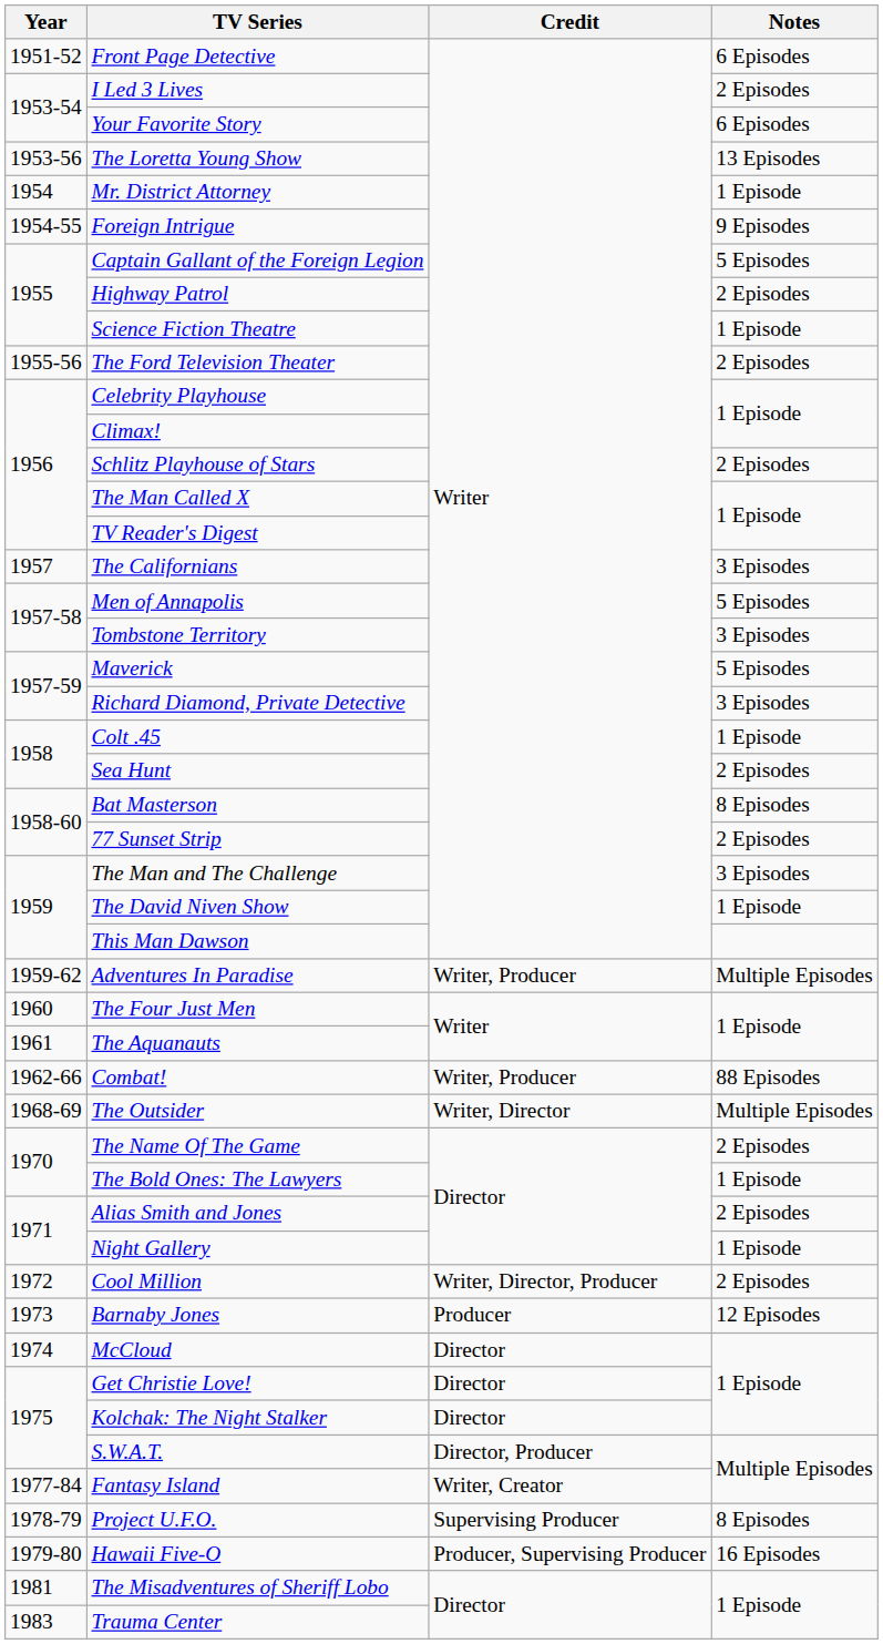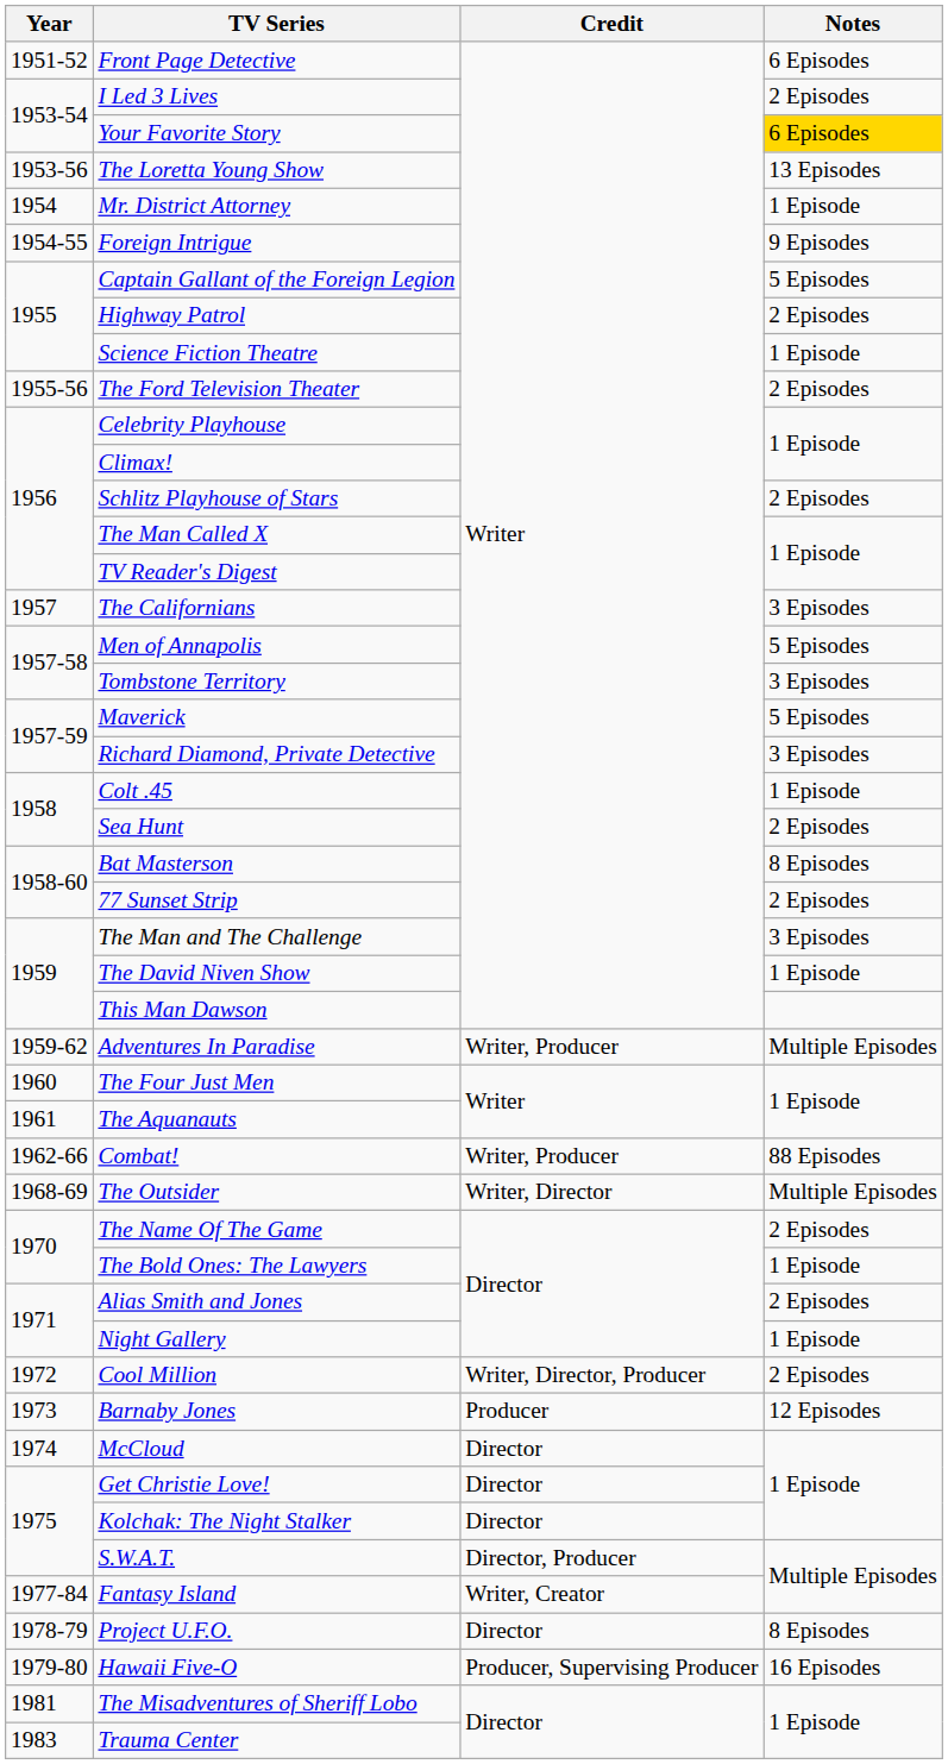Your Favorite Story | Notes: no background -> gold background
Project U.F.O. | Credit: Supervising Producer -> Director
